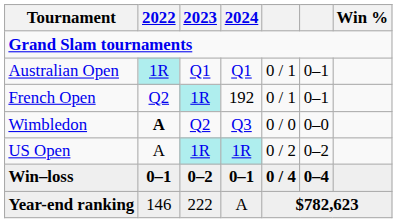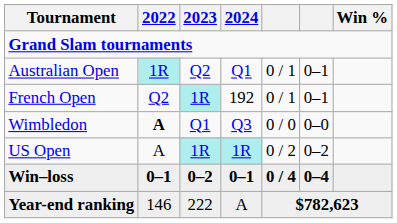Australian Open | 2023: Q1 -> Q2
Wimbledon | 2023: Q2 -> Q1
